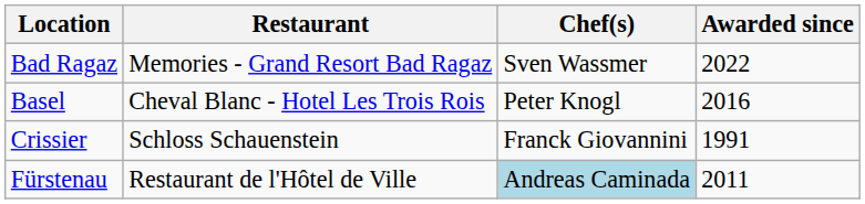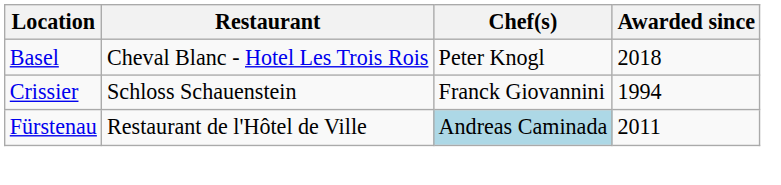- row: Bad Ragaz | Memories - Grand Resort Bad Ragaz | Sven Wassmer | 2022
Basel | Awarded since: 2016 -> 2018
Crissier | Awarded since: 1991 -> 1994
